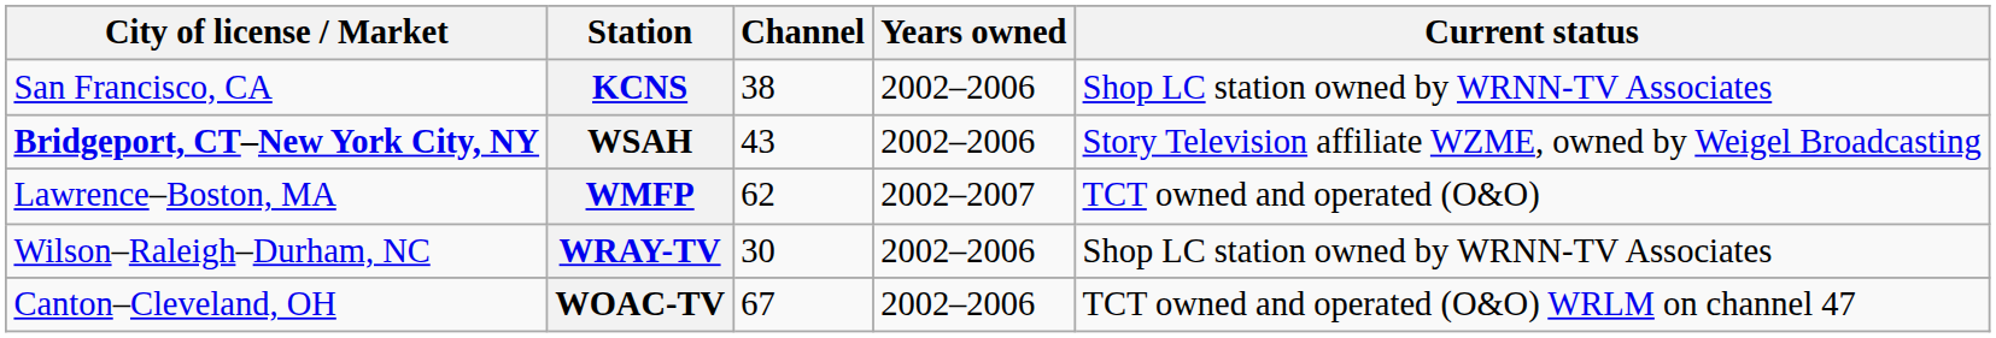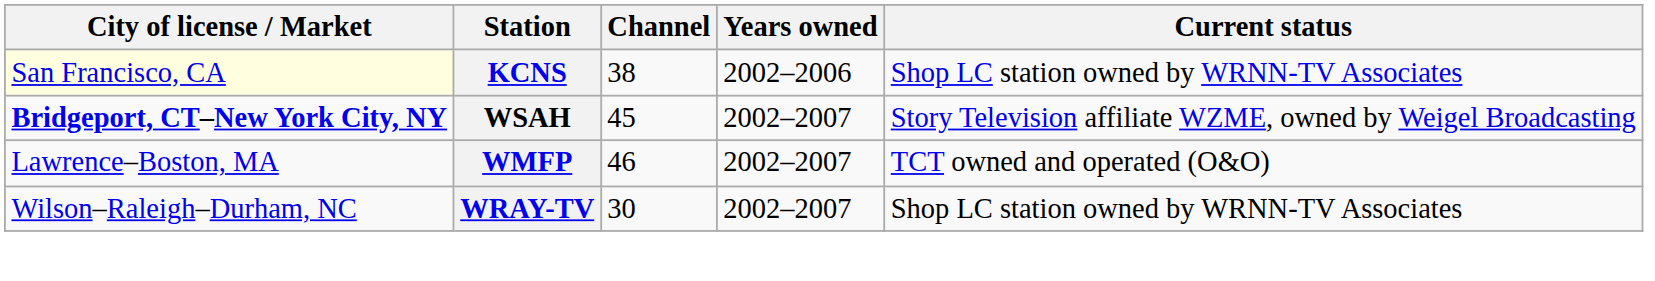KCNS | City of license / Market: no background -> lightyellow background
WSAH | Channel: 43 -> 45
WSAH | Years owned: 2002–2006 -> 2002–2007
WMFP | Channel: 62 -> 46
WRAY-TV | Years owned: 2002–2006 -> 2002–2007
- row: Canton–Cleveland, OH | WOAC-TV | 67 | 2002–2006 | TCT owned and operated (O&O) WRLM on channel 47
